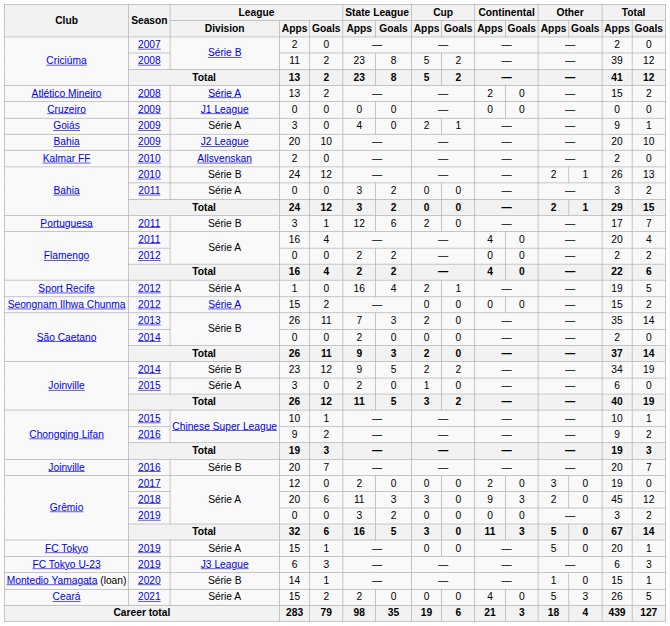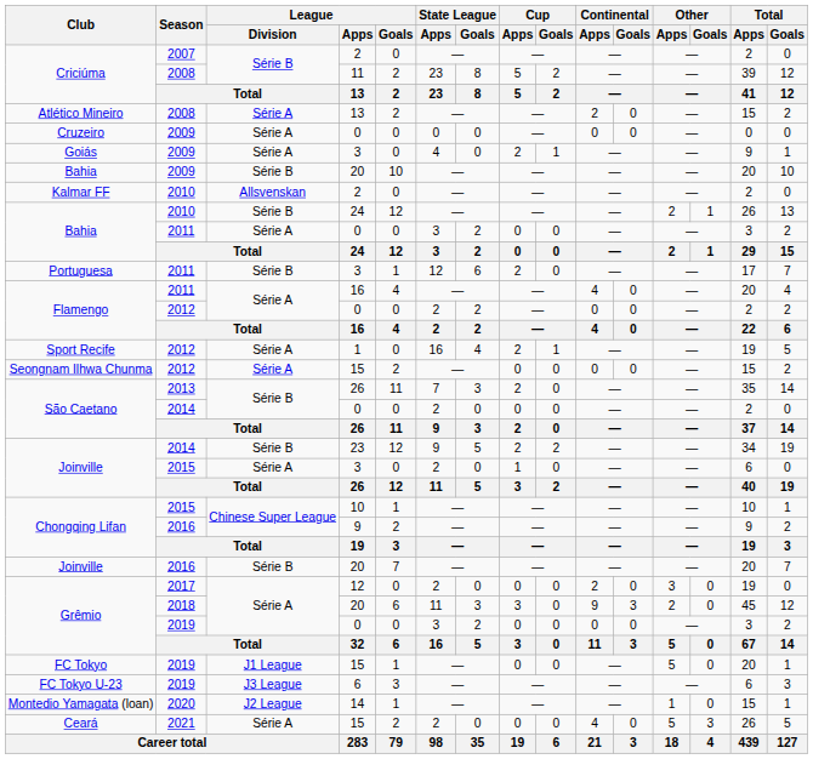Cruzeiro | League / Division: J1 League -> Série A
Bahia / 20 | League / Division: J2 League -> Série B
FC Tokyo | League / Division: Série A -> J1 League
Montedio Yamagata (loan) | League / Division: Série B -> J2 League
